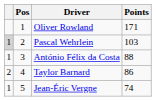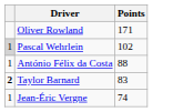- column: Pos | 1 | 2 | 3 | 4 | 5
Pascal Wehrlein | Points: 103 -> 102
Taylor Barnard | column 1: normal -> bold
Taylor Barnard | Points: 86 -> 83
